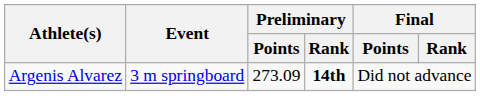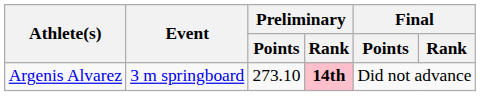Argenis Alvarez | Preliminary / Points: 273.09 -> 273.10
Argenis Alvarez | Preliminary / Rank: no background -> pink background
